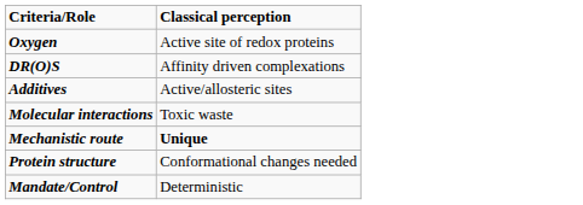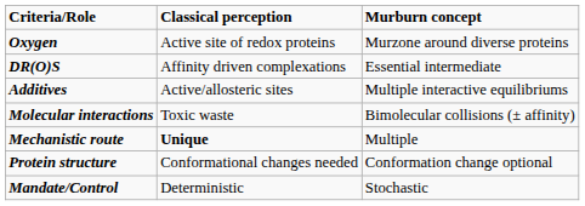+ column: Murburn concept | Murzone around diverse proteins | Essential intermediate | Multiple interactive equilibriums | Bimolecular collisions (± affinity) | Multiple | Conformation change optional | Stochastic
